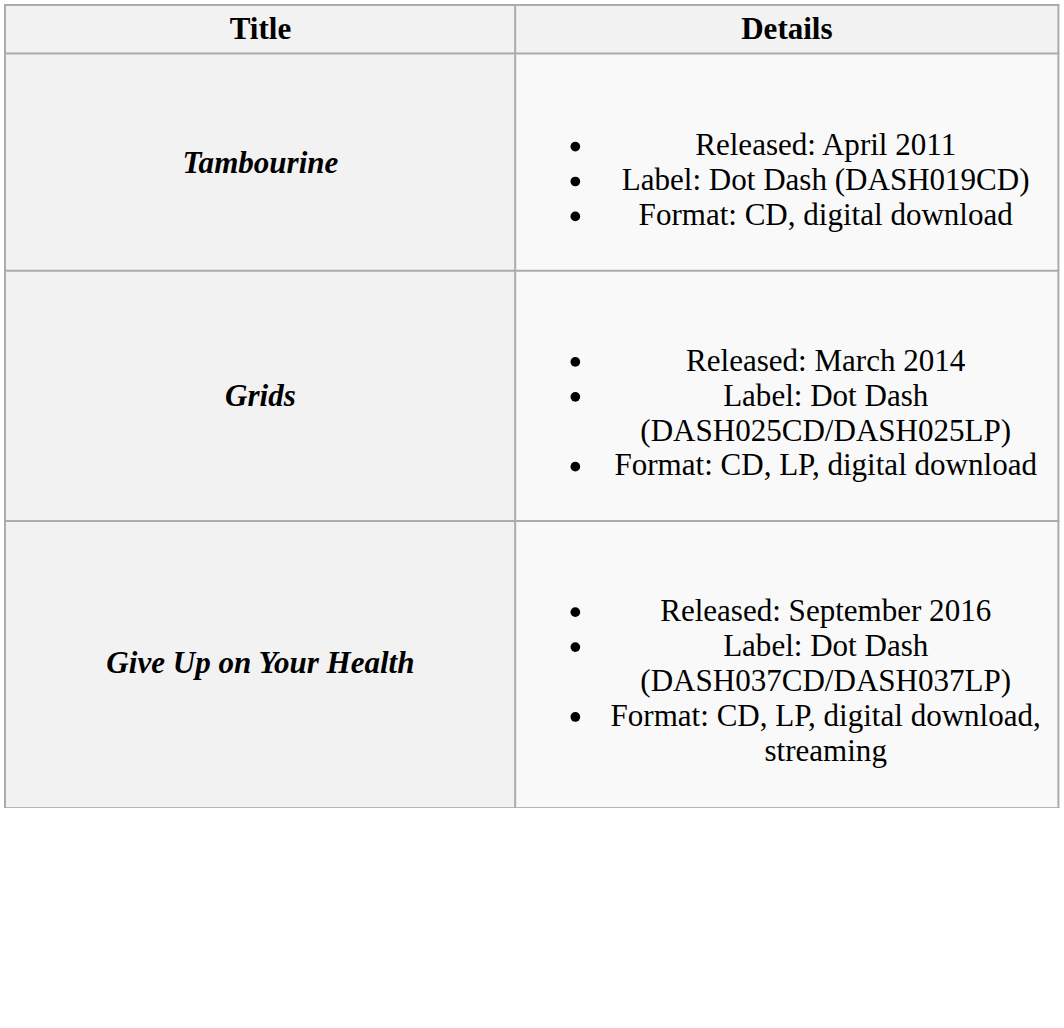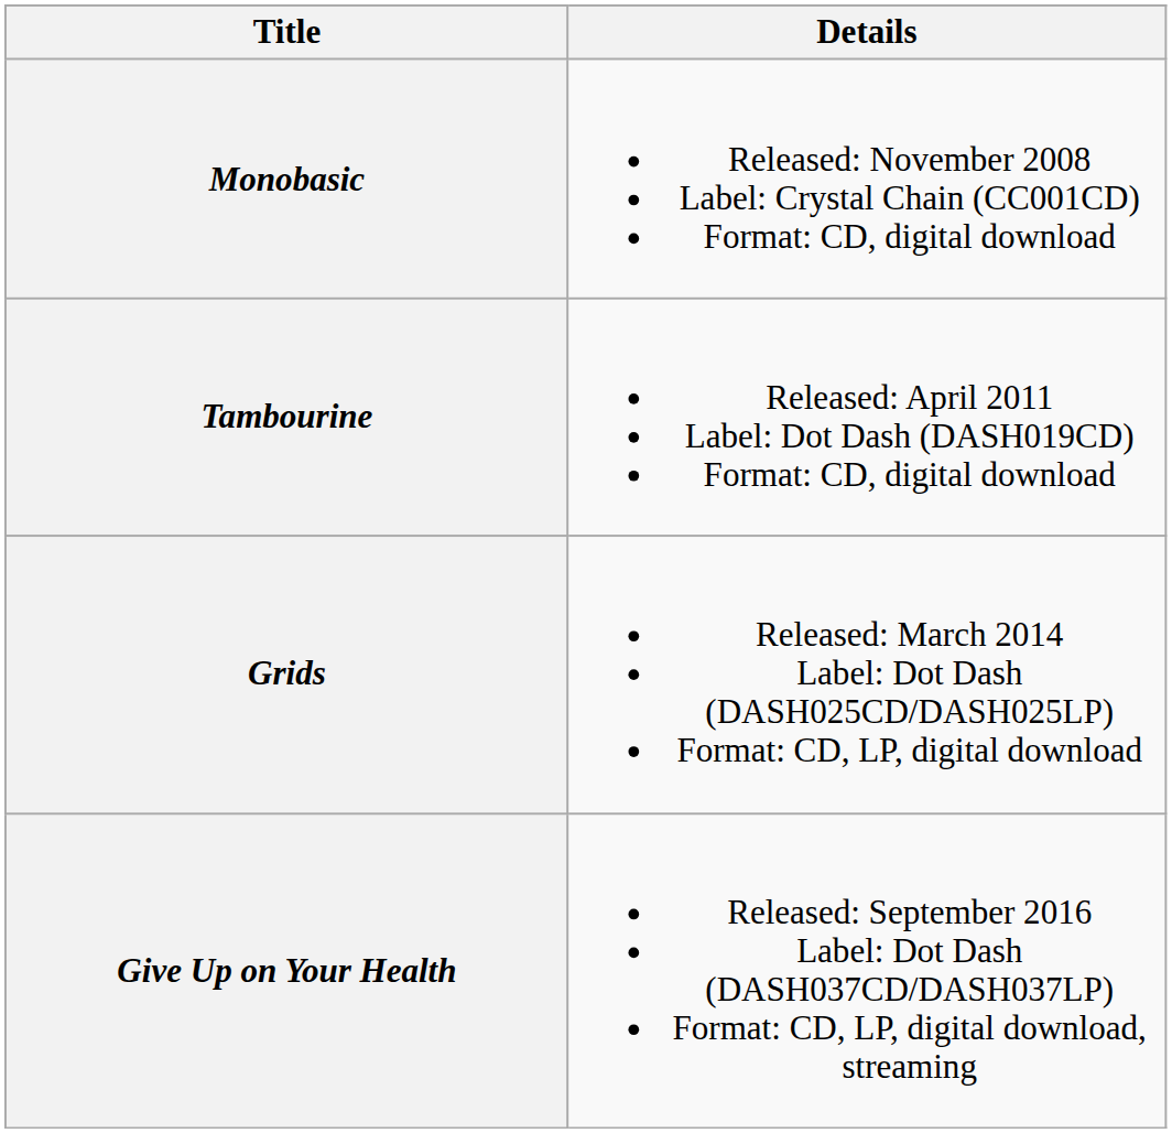+ row: Monobasic | Released: November 2008 Label: Crystal Chain (CC001CD) Format: CD, digital download
